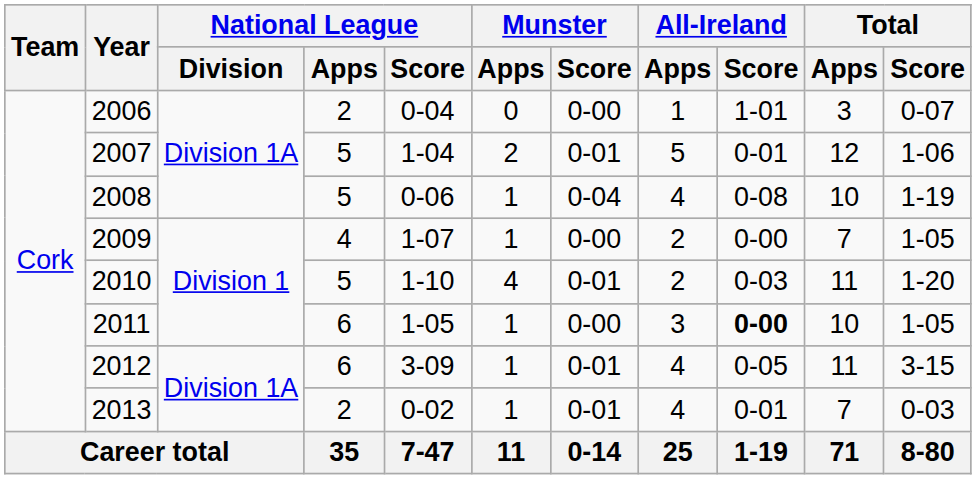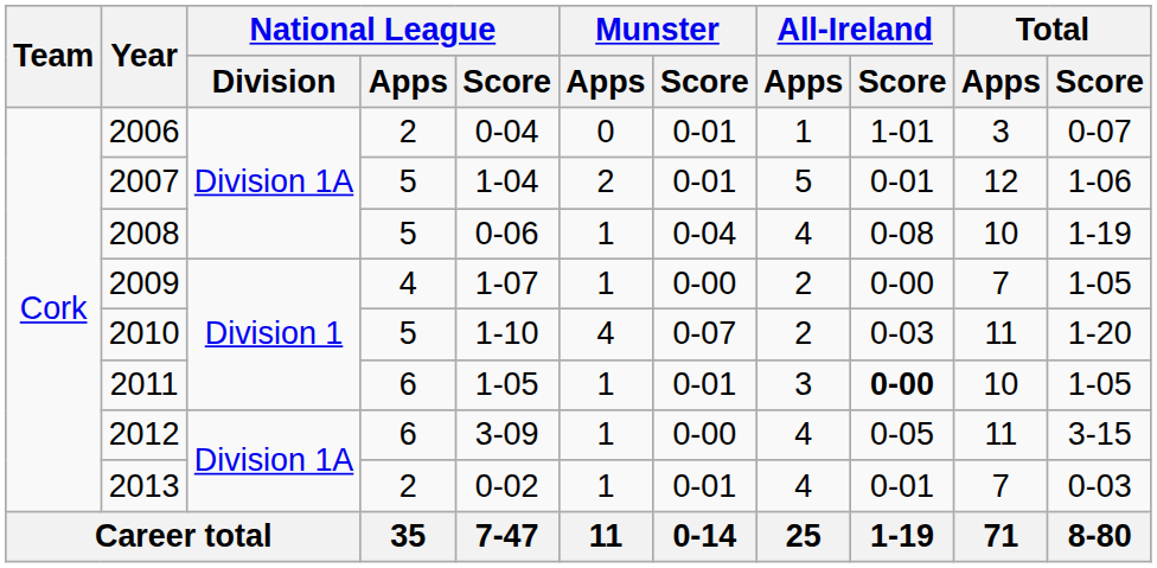2006 | Munster / Score: 0-00 -> 0-01
2010 | Munster / Score: 0-01 -> 0-07
2011 | Munster / Score: 0-00 -> 0-01
2012 | Munster / Score: 0-01 -> 0-00
